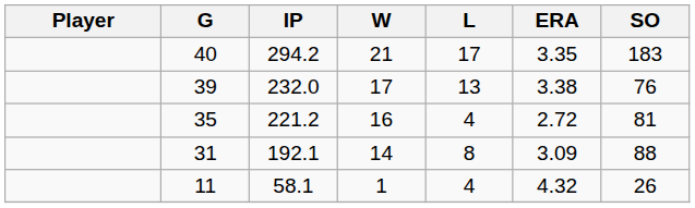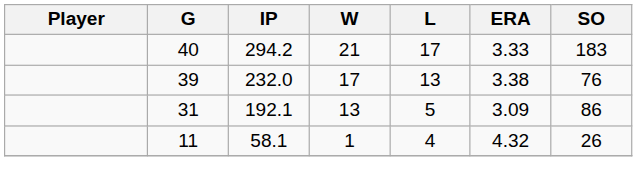40 | ERA: 3.35 -> 3.33
- row: 35 | 221.2 | 16 | 4 | 2.72 | 81
31 | W: 14 -> 13
31 | L: 8 -> 5
31 | SO: 88 -> 86
